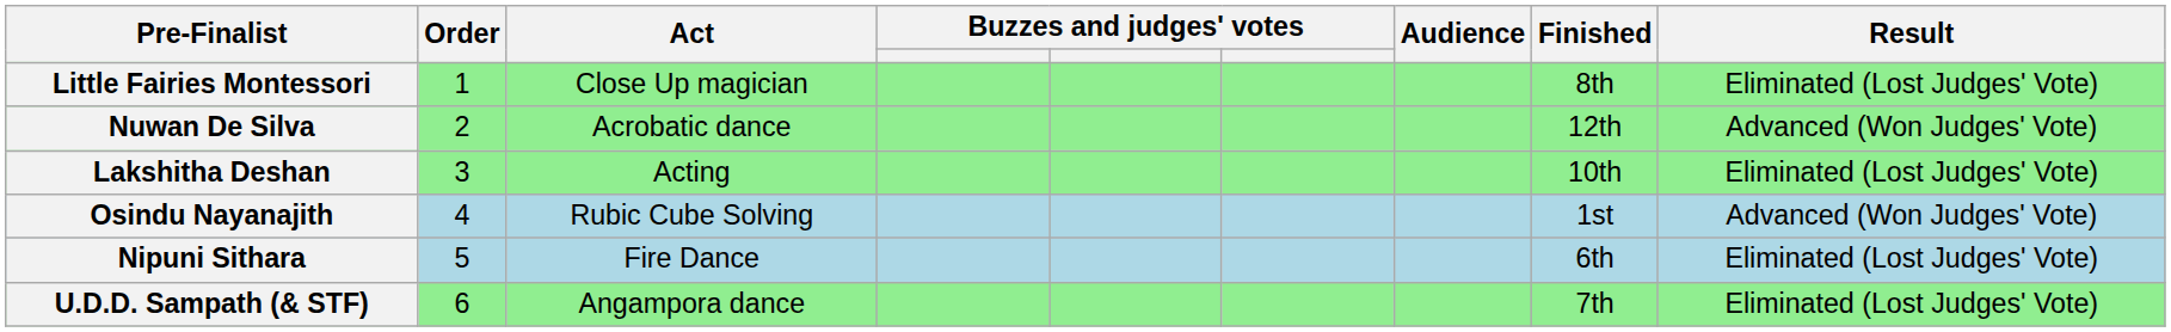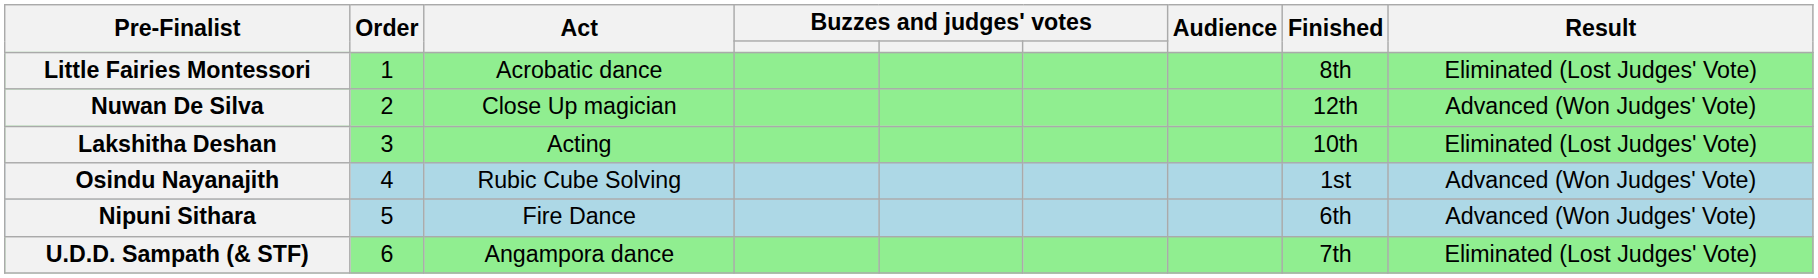Little Fairies Montessori | Act: Close Up magician -> Acrobatic dance
Nuwan De Silva | Act: Acrobatic dance -> Close Up magician
Nipuni Sithara | Result: Eliminated (Lost Judges' Vote) -> Advanced (Won Judges' Vote)
